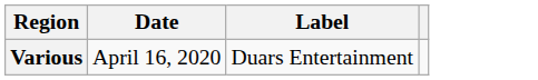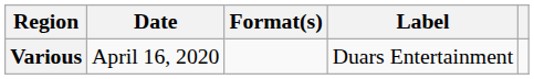+ column: Format(s)
